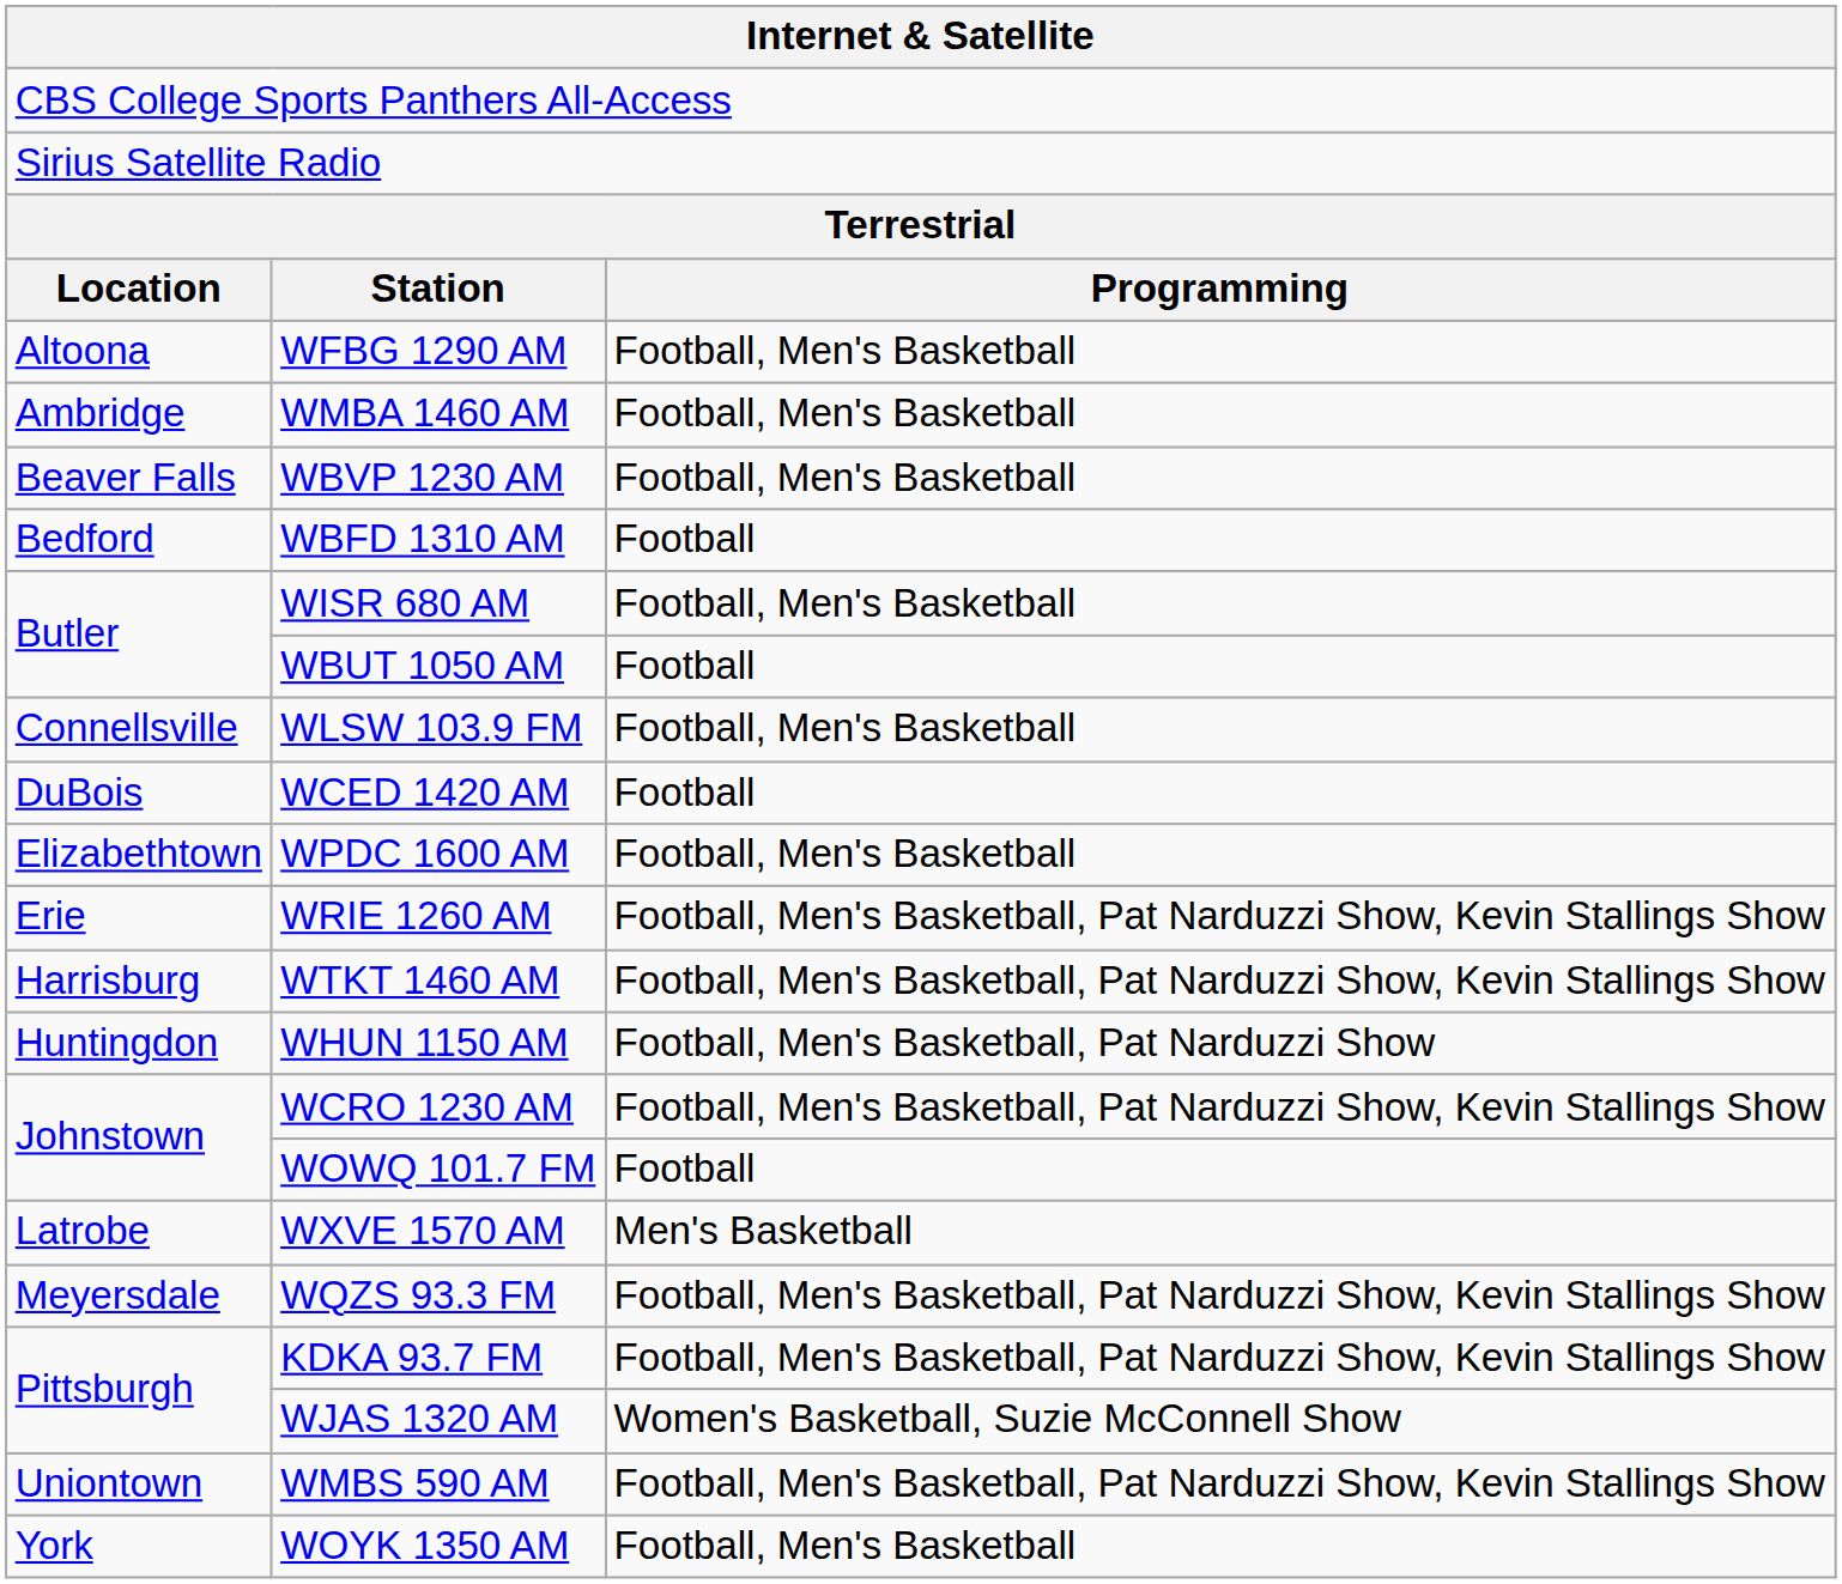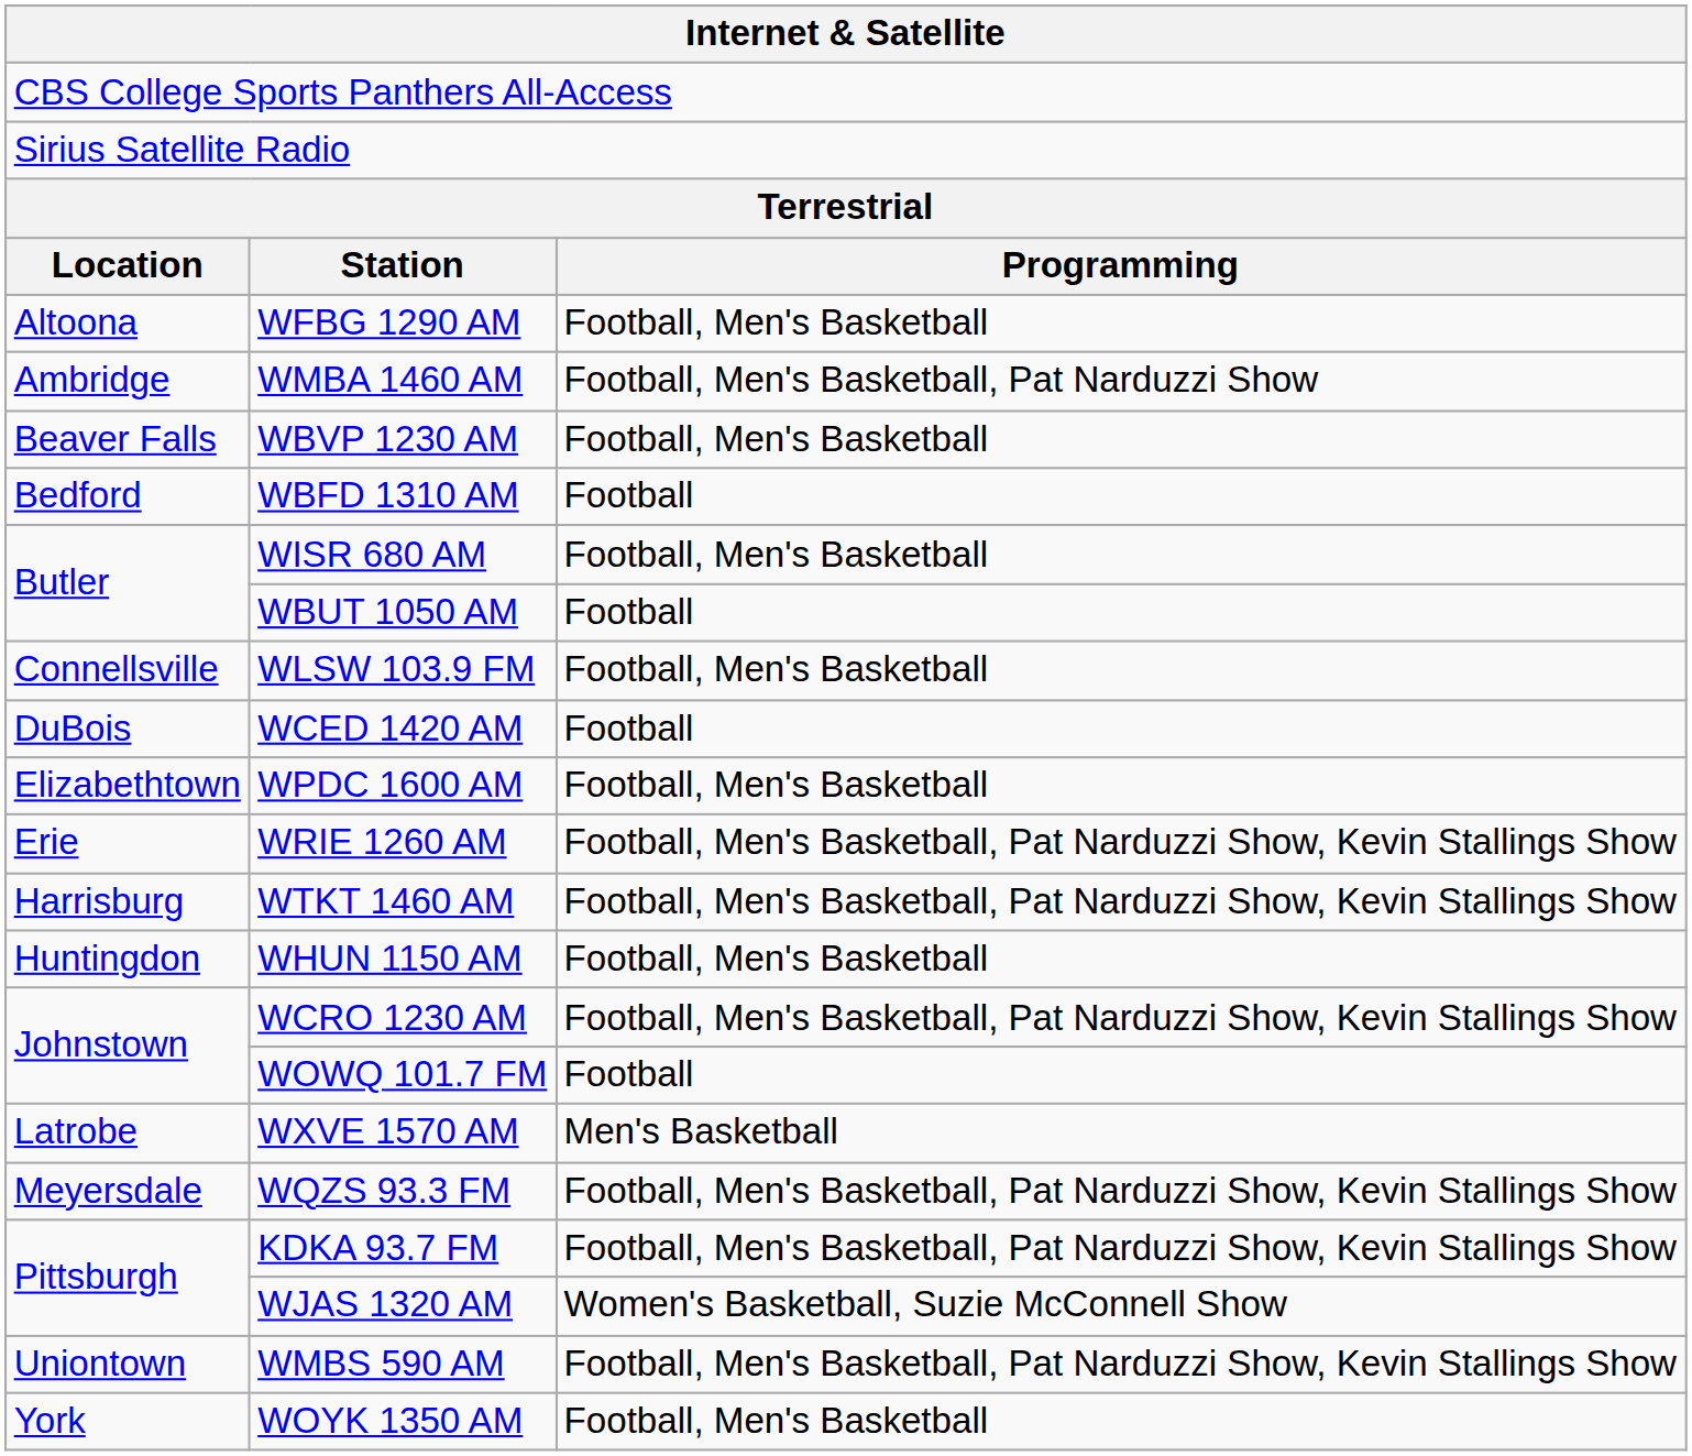WMBA 1460 AM | column 3: Football, Men's Basketball -> Football, Men's Basketball, Pat Narduzzi Show
WHUN 1150 AM | column 3: Football, Men's Basketball, Pat Narduzzi Show -> Football, Men's Basketball
